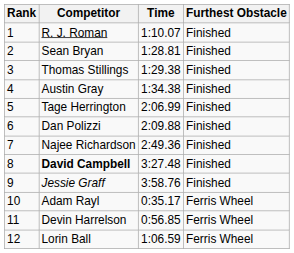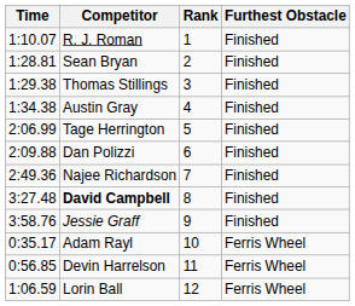columns swapped: Rank <-> Time
